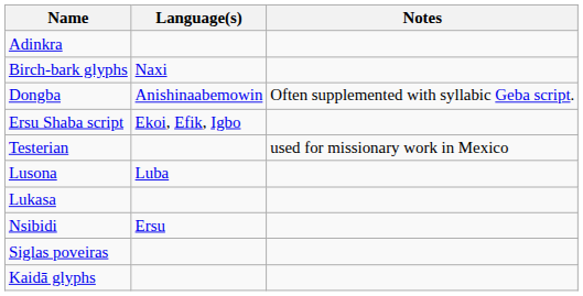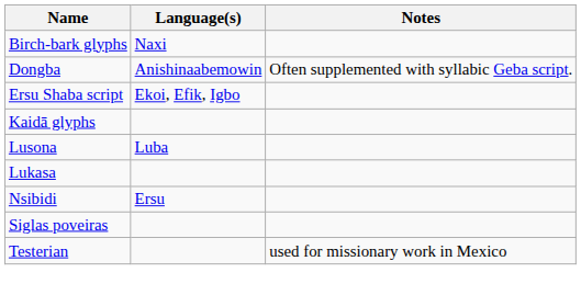- row: Adinkra
rows swapped: Kaidā glyphs <-> Testerian
